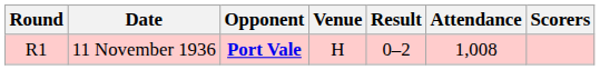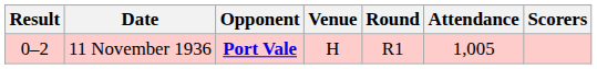columns swapped: Round <-> Result
11 November 1936 | Attendance: 1,008 -> 1,005
